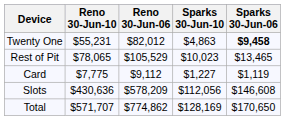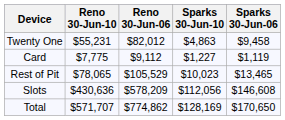Twenty One | Sparks 30-Jun-06: bold -> normal
rows swapped: Rest of Pit <-> Card
